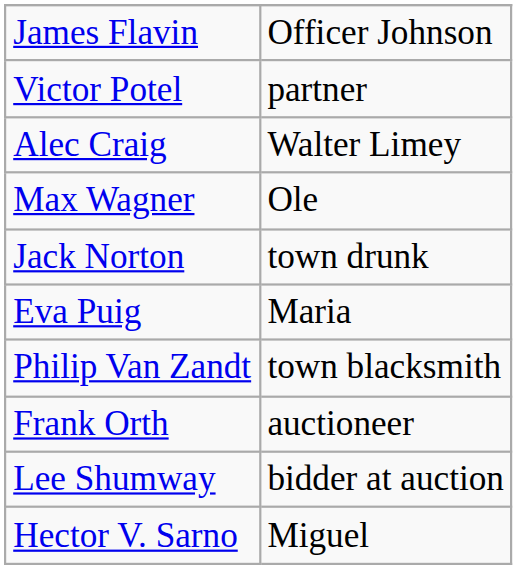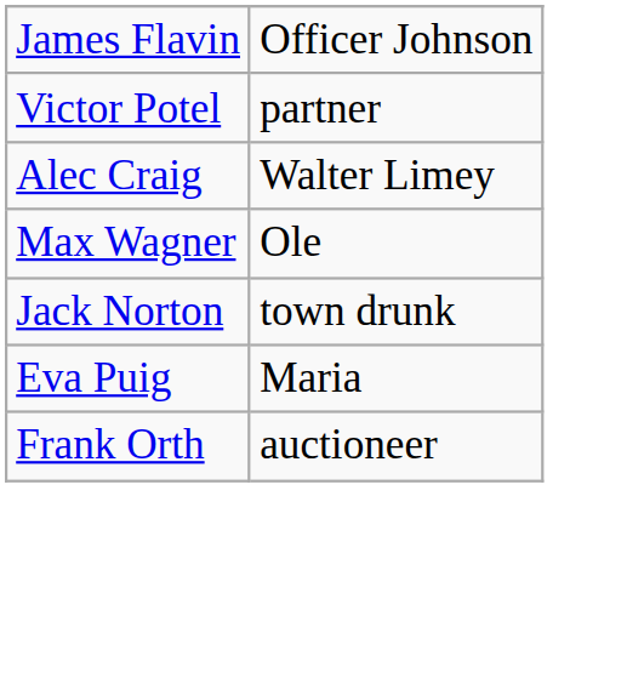- row: Philip Van Zandt | town blacksmith
- row: Lee Shumway | bidder at auction
- row: Hector V. Sarno | Miguel
